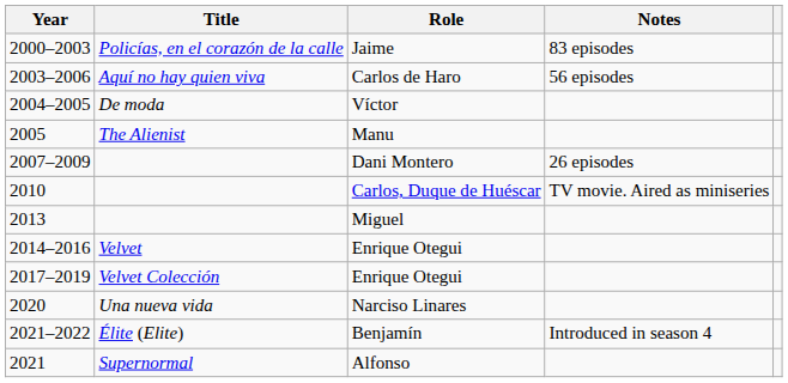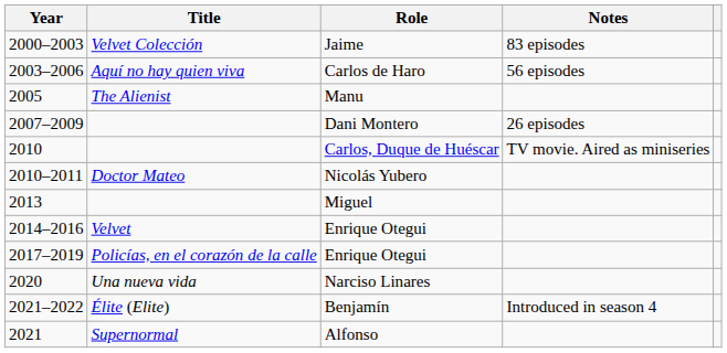Jaime | Title: Policías, en el corazón de la calle -> Velvet Colección
- row: 2004–2005 | De moda | Víctor
+ row: 2010–2011 | Doctor Mateo | Nicolás Yubero
2017–2019 / Enrique Otegui | Title: Velvet Colección -> Policías, en el corazón de la calle
